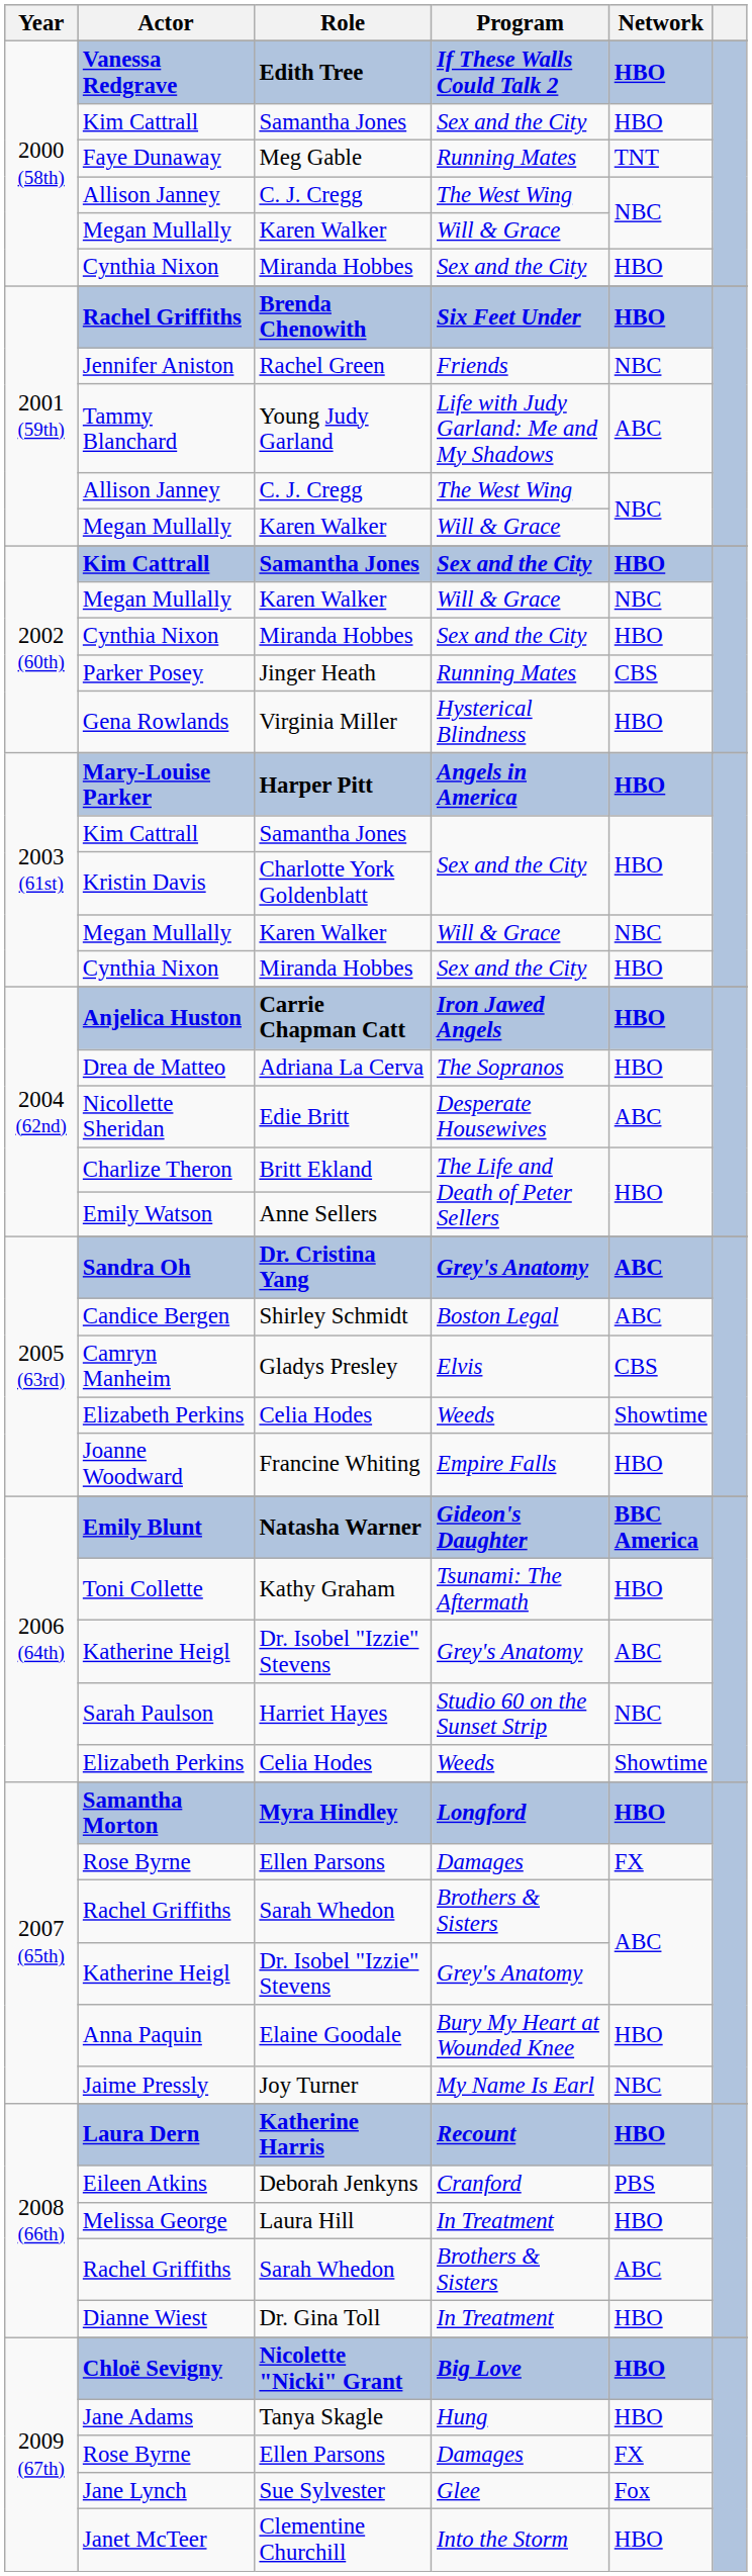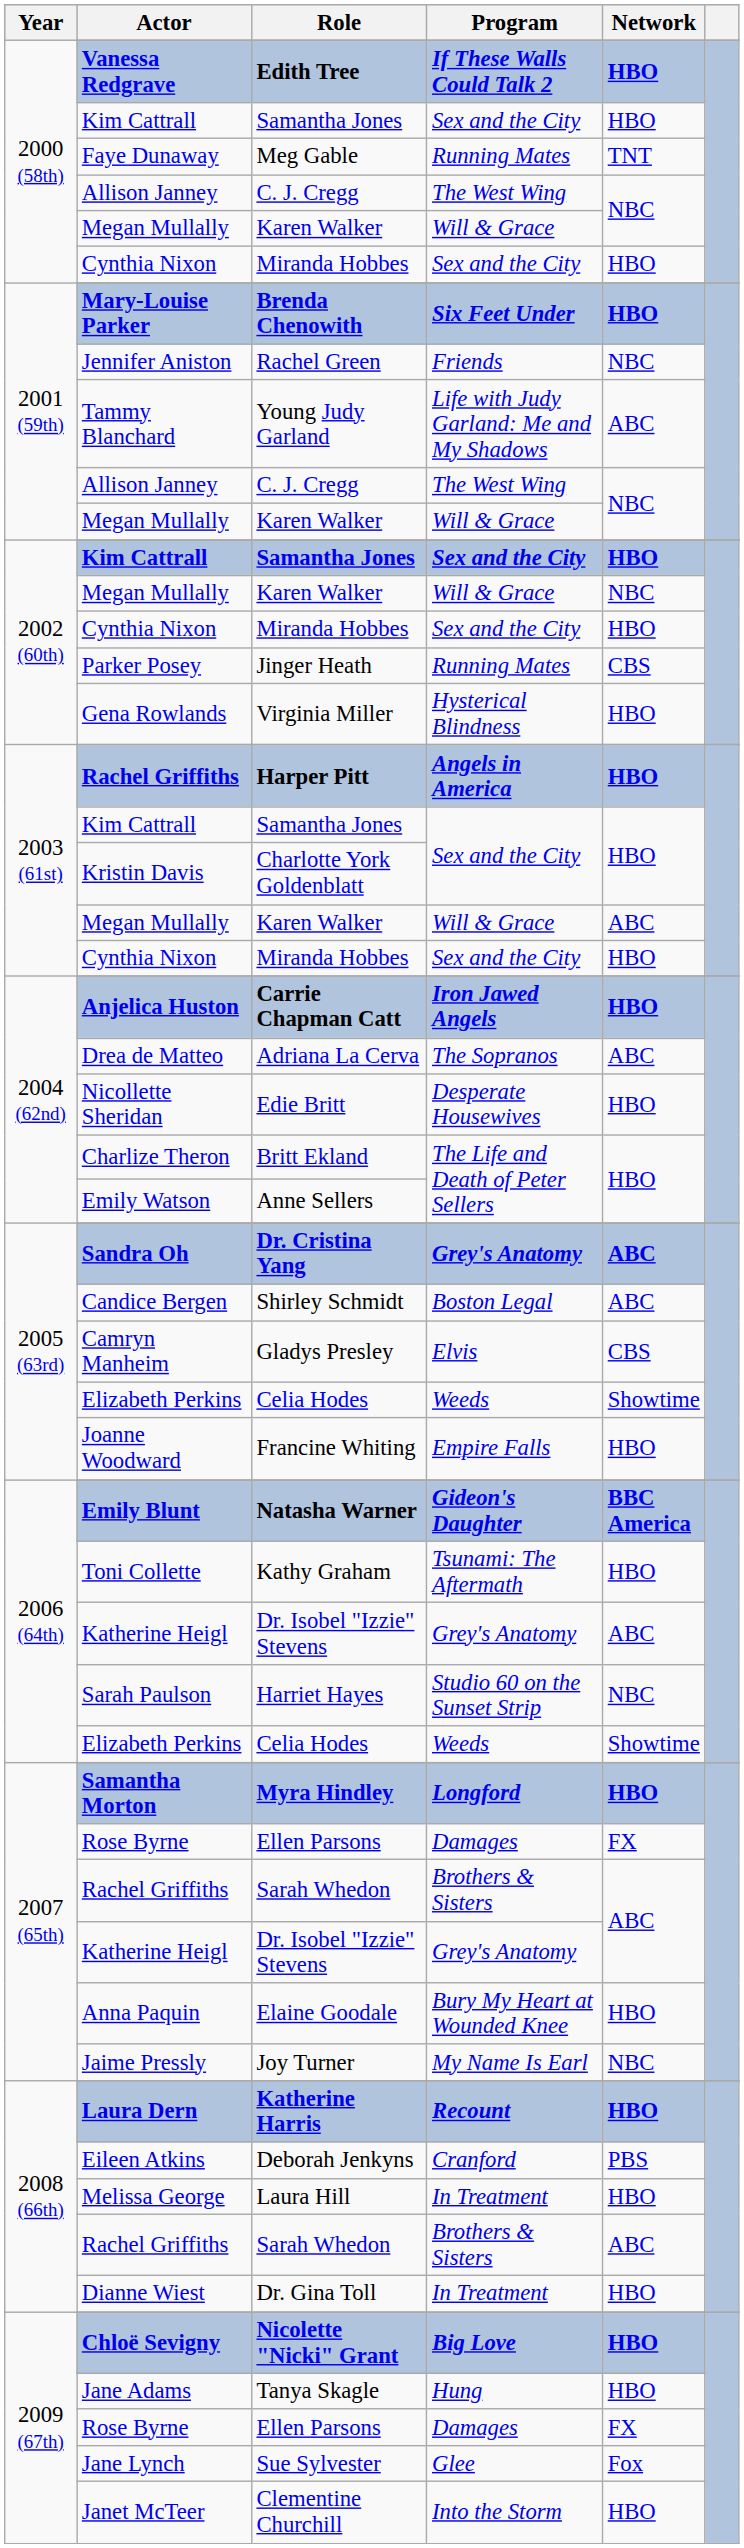Brenda Chenowith | Actor: Rachel Griffiths -> Mary-Louise Parker
Harper Pitt | Actor: Mary-Louise Parker -> Rachel Griffiths
2003 (61st) / Karen Walker | Network: NBC -> ABC
Adriana La Cerva | Network: HBO -> ABC
Edie Britt | Network: ABC -> HBO
